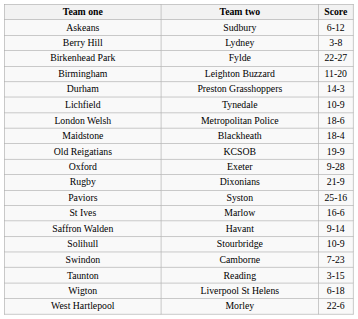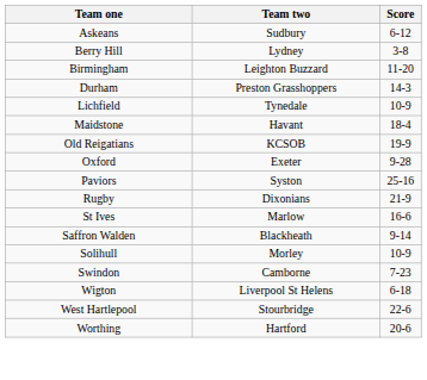- row: Birkenhead Park | Fylde | 22-27
- row: London Welsh | Metropolitan Police | 18-6
Maidstone | Team two: Blackheath -> Havant
rows swapped: Paviors <-> Rugby
Saffron Walden | Team two: Havant -> Blackheath
Solihull | Team two: Stourbridge -> Morley
- row: Taunton | Reading | 3-15
West Hartlepool | Team two: Morley -> Stourbridge
+ row: Worthing | Hartford | 20-6
